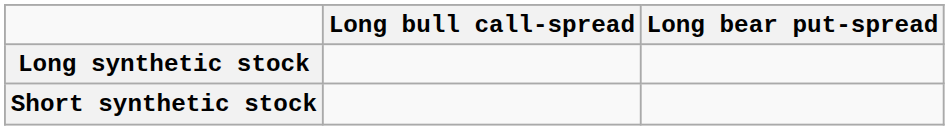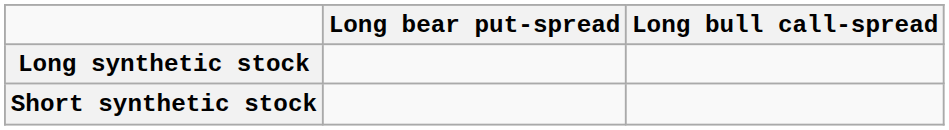columns swapped: Long bull call-spread <-> Long bear put-spread
